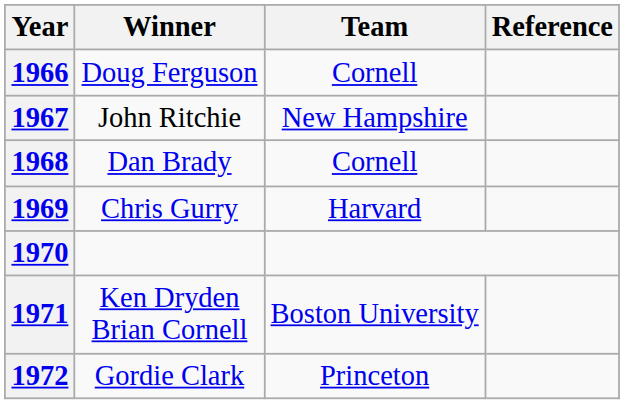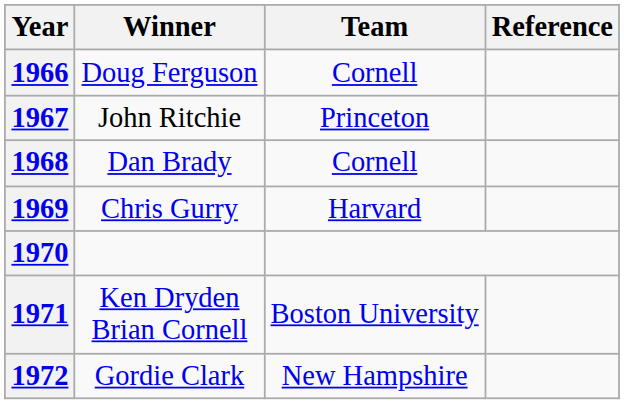1967 | Team: New Hampshire -> Princeton
1972 | Team: Princeton -> New Hampshire
